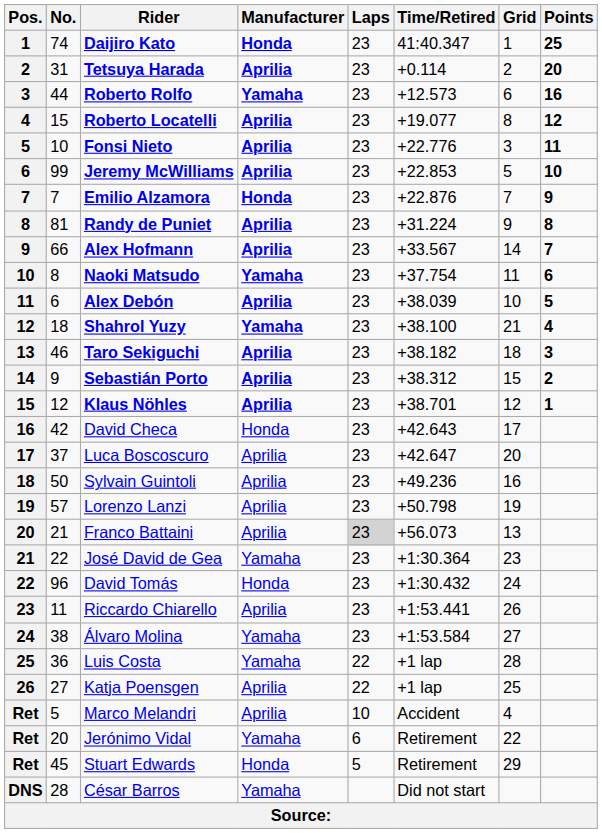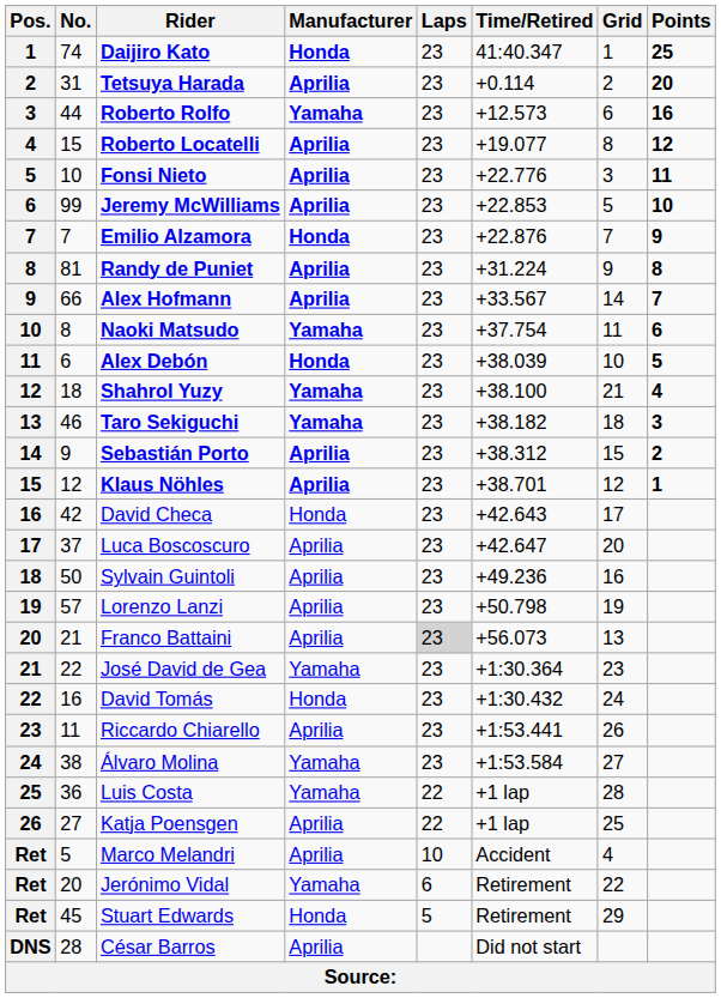Alex Debón | Manufacturer: Aprilia -> Honda
Taro Sekiguchi | Manufacturer: Aprilia -> Yamaha
David Tomás | No.: 96 -> 16
César Barros | Manufacturer: Yamaha -> Aprilia
